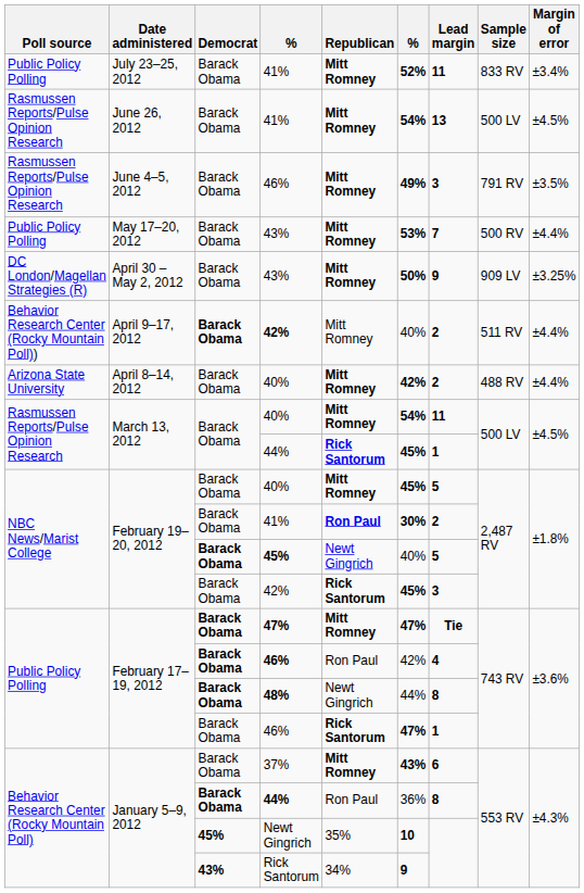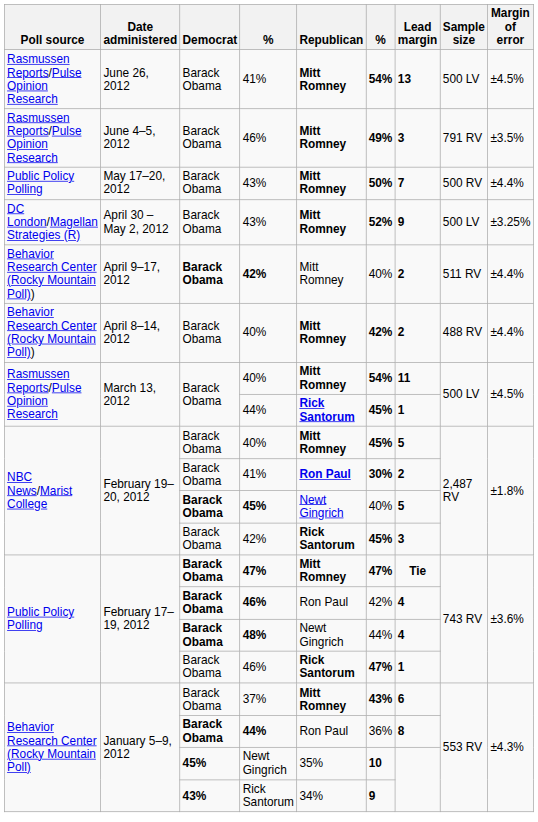- row: Public Policy Polling | July 23–25, 2012 | Barack Obama | 41% | Mitt Romney | 52% | 11 | 833 RV | ±3.4%
May 17–20, 2012 / 43% | column 6: 53% -> 50%
April 30 – May 2, 2012 / 43% | column 6: 50% -> 52%
April 30 – May 2, 2012 / 43% | Sample size: 909 LV -> 500 LV
April 8–14, 2012 / 40% | Poll source: Arizona State University -> Behavior Research Center (Rocky Mountain Poll))
48% | Lead margin: 8 -> 4
